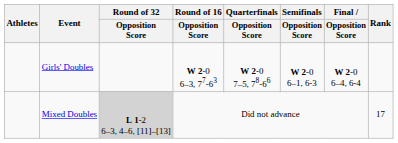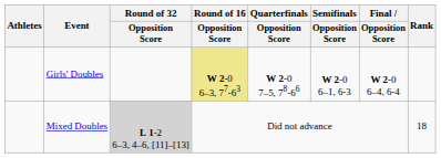Girls' Doubles | Round of 16 / Opposition Score: no background -> khaki background
Mixed Doubles | Rank: 17 -> 18
